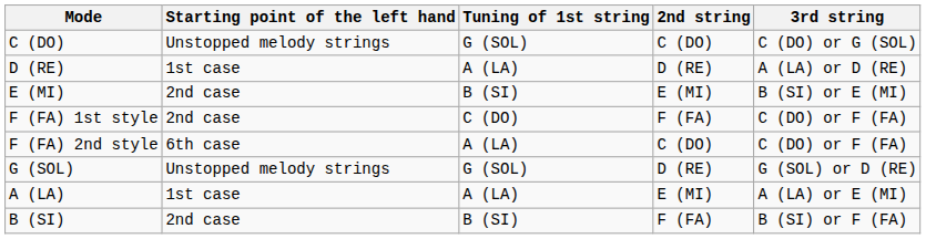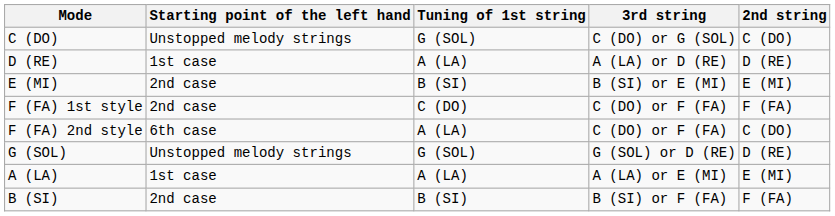columns swapped: 2nd string <-> 3rd string
